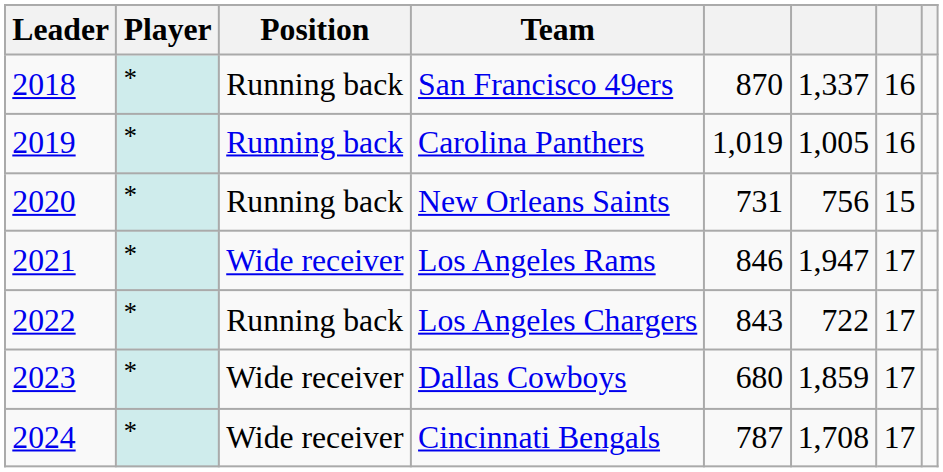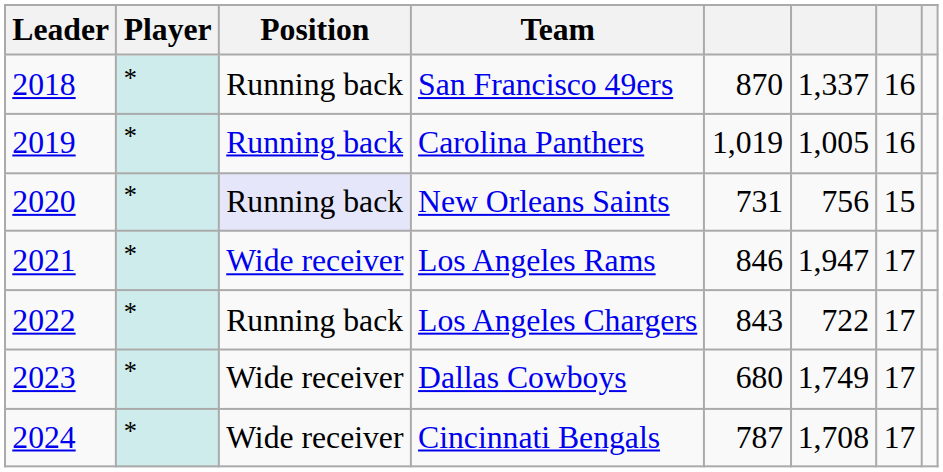New Orleans Saints | Position: no background -> lavender background
Dallas Cowboys | column 6: 1,859 -> 1,749
